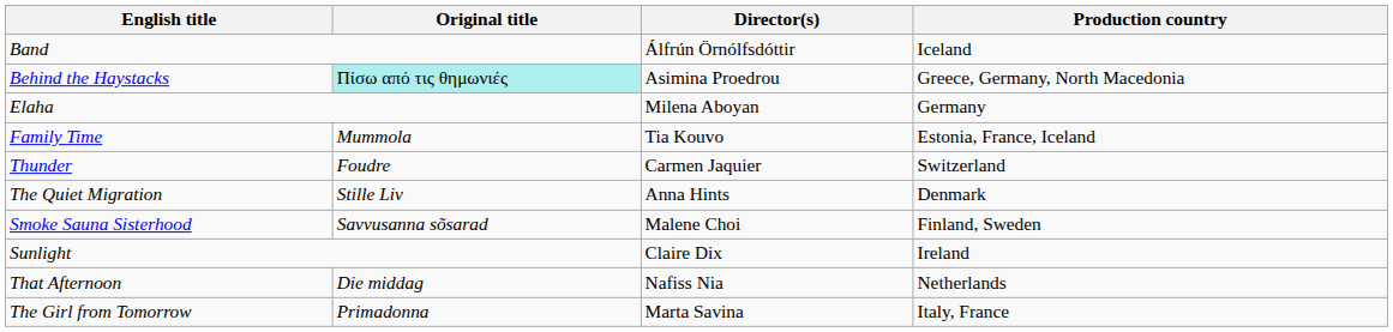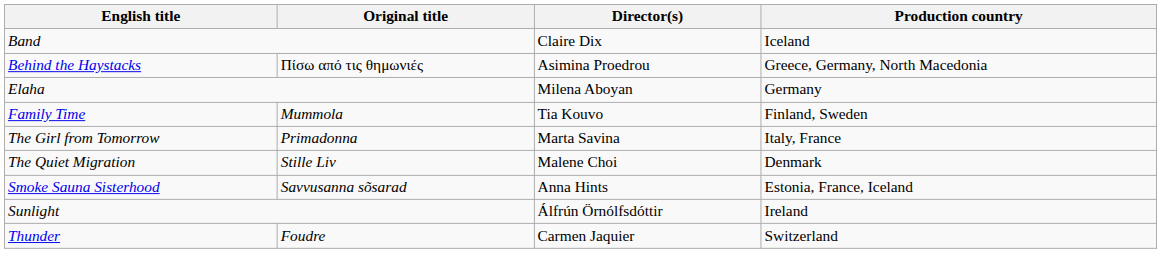Band | Director(s): Álfrún Örnólfsdóttir -> Claire Dix
Behind the Haystacks | Original title: paleturquoise background -> no background
Family Time | Production country: Estonia, France, Iceland -> Finland, Sweden
rows swapped: The Girl from Tomorrow <-> Thunder
The Quiet Migration | Director(s): Anna Hints -> Malene Choi
Smoke Sauna Sisterhood | Director(s): Malene Choi -> Anna Hints
Smoke Sauna Sisterhood | Production country: Finland, Sweden -> Estonia, France, Iceland
Sunlight | Director(s): Claire Dix -> Álfrún Örnólfsdóttir
- row: That Afternoon | Die middag | Nafiss Nia | Netherlands
